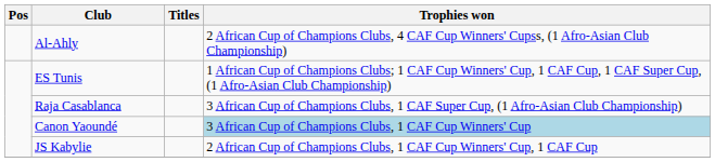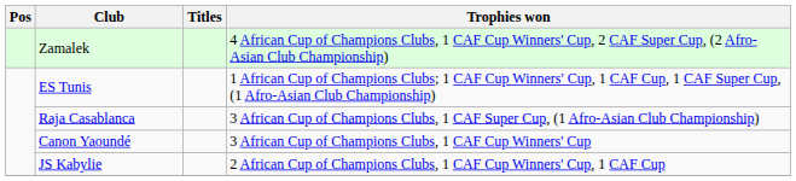+ row: Zamalek | 4 African Cup of Champions Clubs, 1 CAF Cup Winners' Cup, 2 CAF Super Cup, (2 Afro-Asian Club Championship)
- row: Al-Ahly | 2 African Cup of Champions Clubs, 4 CAF Cup Winners' Cupss, (1 Afro-Asian Club Championship)
Canon Yaoundé | Trophies won: lightblue background -> no background
